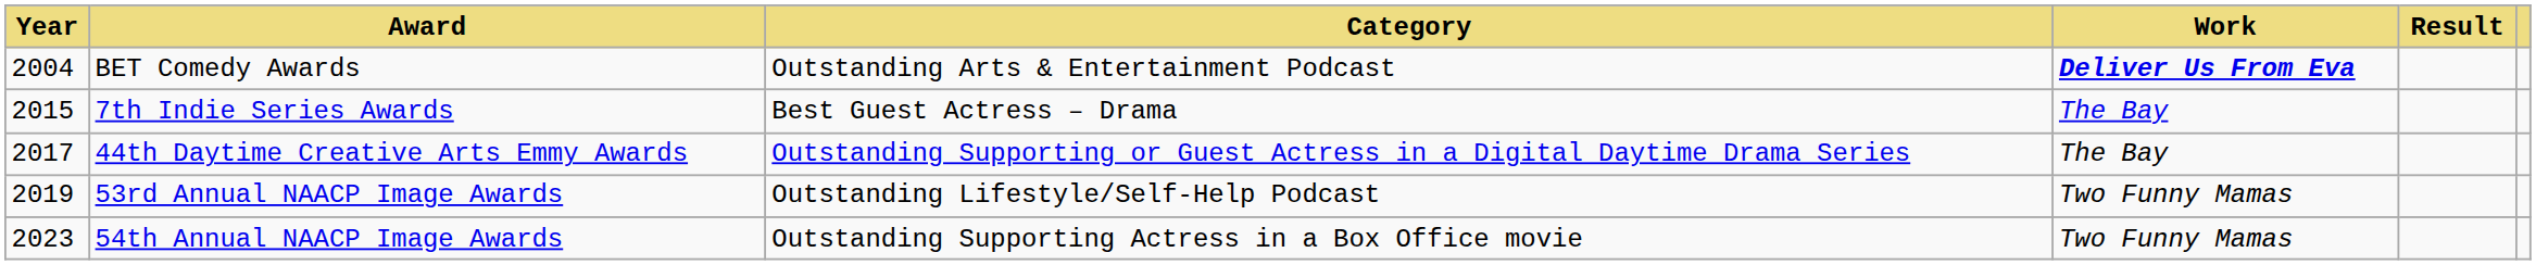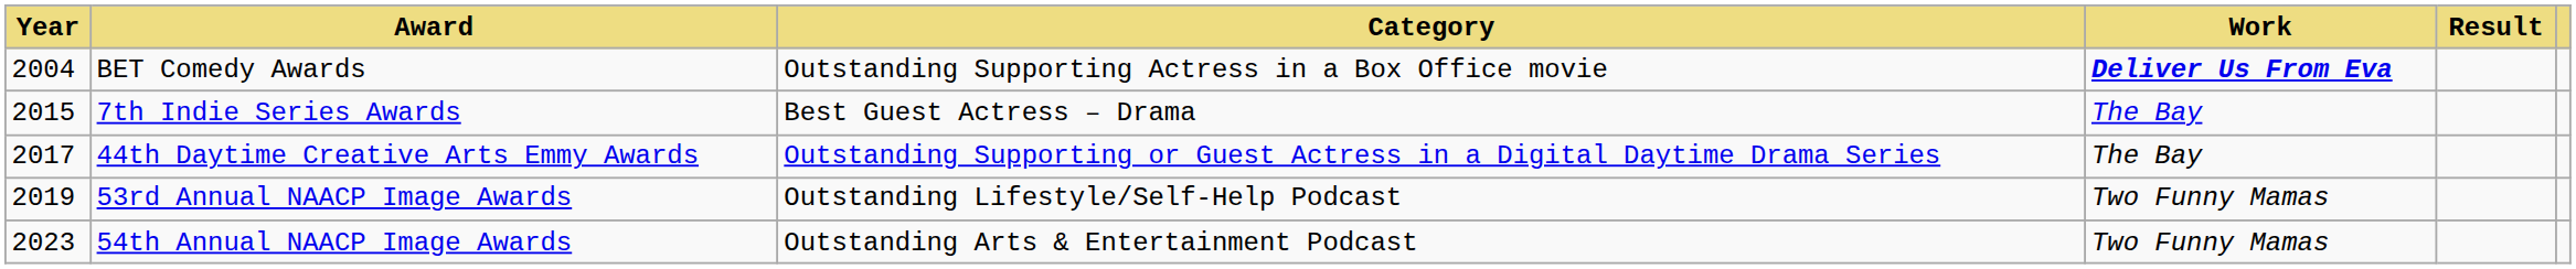BET Comedy Awards | Category: Outstanding Arts & Entertainment Podcast -> Outstanding Supporting Actress in a Box Office movie
54th Annual NAACP Image Awards | Category: Outstanding Supporting Actress in a Box Office movie -> Outstanding Arts & Entertainment Podcast
